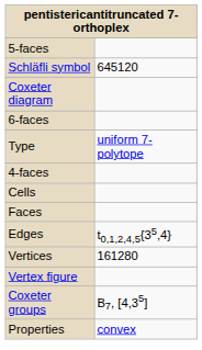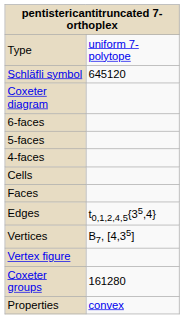rows swapped: Type <-> 5-faces
Vertices | column 2: 161280 -> B7, [4,35]
Coxeter groups | column 2: B7, [4,35] -> 161280
